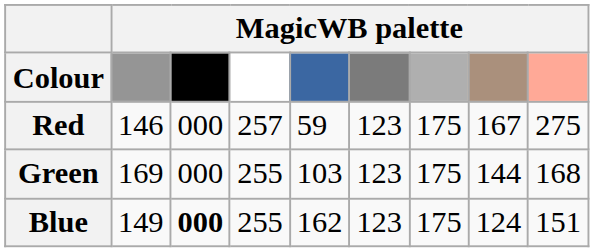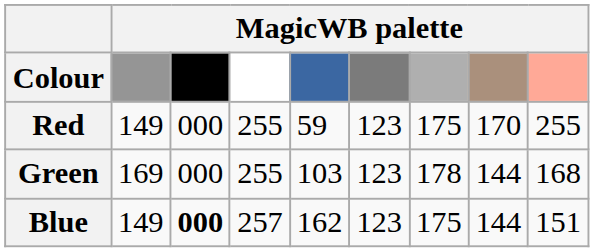Red | column 2: 146 -> 149
Red | column 4: 257 -> 255
Red | column 8: 167 -> 170
Red | column 9: 275 -> 255
Green | column 7: 175 -> 178
Blue | column 4: 255 -> 257
Blue | column 8: 124 -> 144
